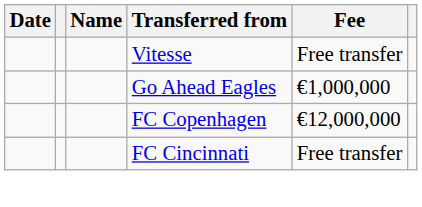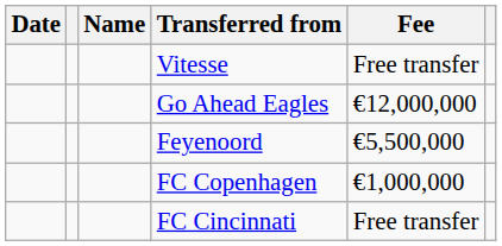Go Ahead Eagles | Fee: €1,000,000 -> €12,000,000
+ row: Feyenoord | €5,500,000
FC Copenhagen | Fee: €12,000,000 -> €1,000,000
